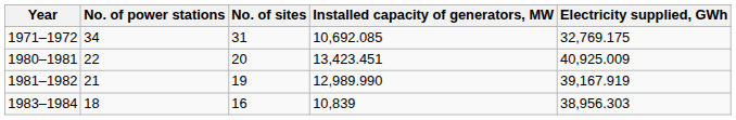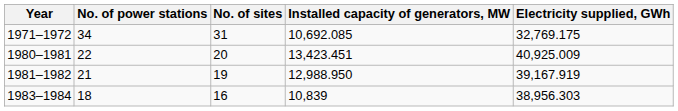1981–1982 | Installed capacity of generators, MW: 12,989.990 -> 12,988.950
